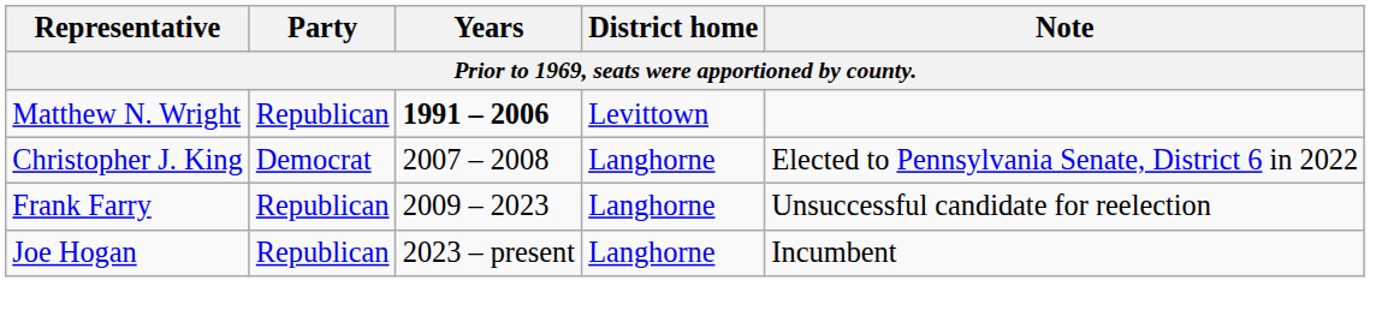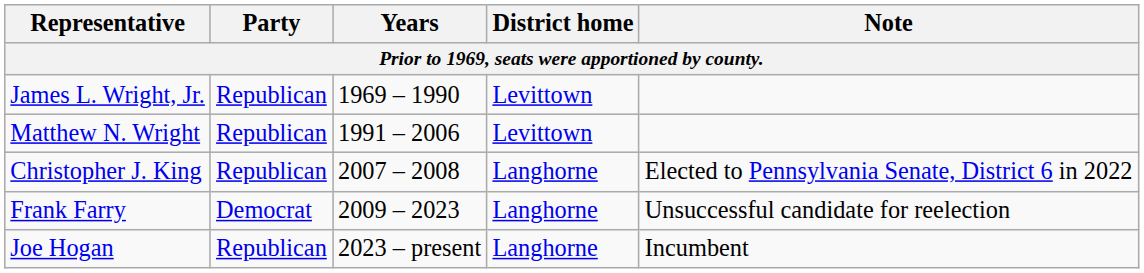+ row: James L. Wright, Jr. | Republican | 1969 – 1990 | Levittown
Matthew N. Wright | Years: bold -> normal
Christopher J. King | Party: Democrat -> Republican
Frank Farry | Party: Republican -> Democrat
